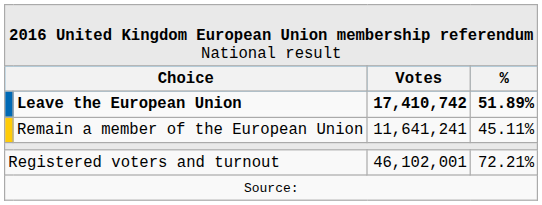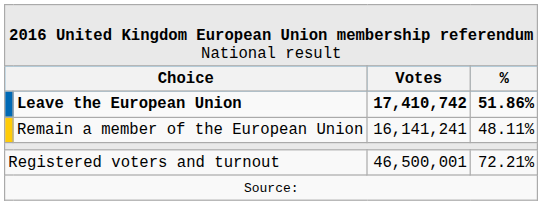Leave the European Union | column 4: 51.89% -> 51.86%
Remain a member of the European Union | column 3: 11,641,241 -> 16,141,241
Remain a member of the European Union | column 4: 45.11% -> 48.11%
Registered voters and turnout | column 3: 46,102,001 -> 46,500,001
